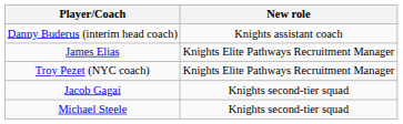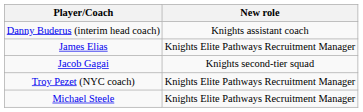rows swapped: Jacob Gagai <-> Troy Pezet (NYC coach)
Michael Steele | New role: Knights second-tier squad -> Knights Elite Pathways Recruitment Manager
